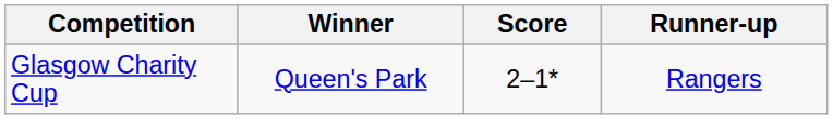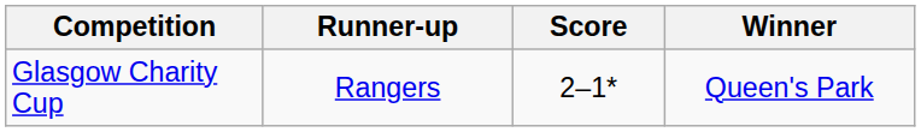columns swapped: Winner <-> Runner-up
